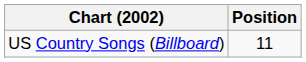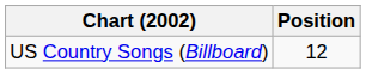US Country Songs (Billboard) | Position: 11 -> 12
